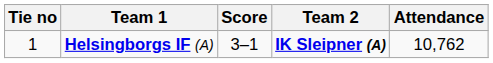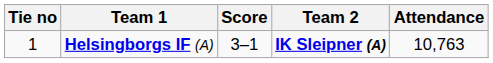Helsingborgs IF (A) | Attendance: 10,762 -> 10,763
